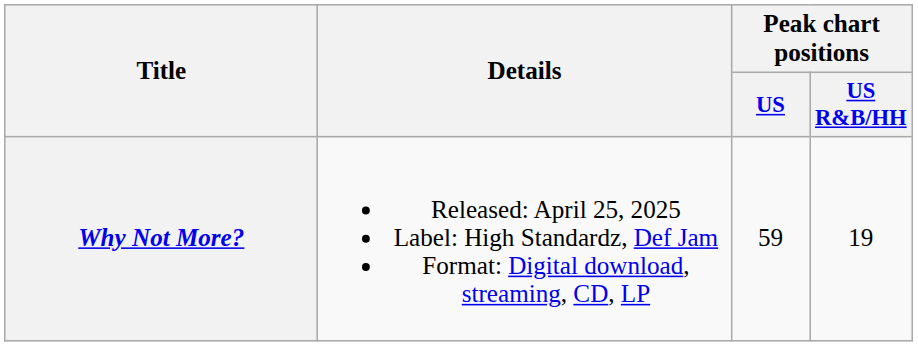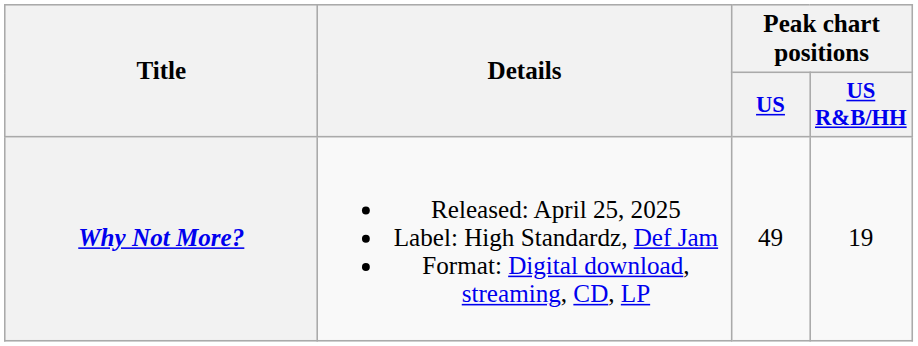Why Not More? | Peak chart positions / US: 59 -> 49
